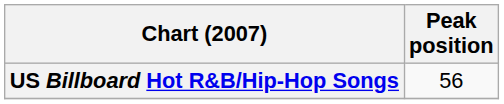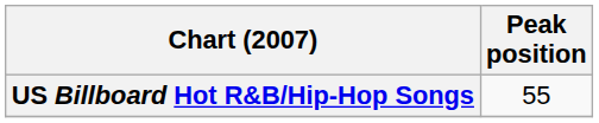US Billboard Hot R&B/Hip-Hop Songs | Peak position: 56 -> 55
